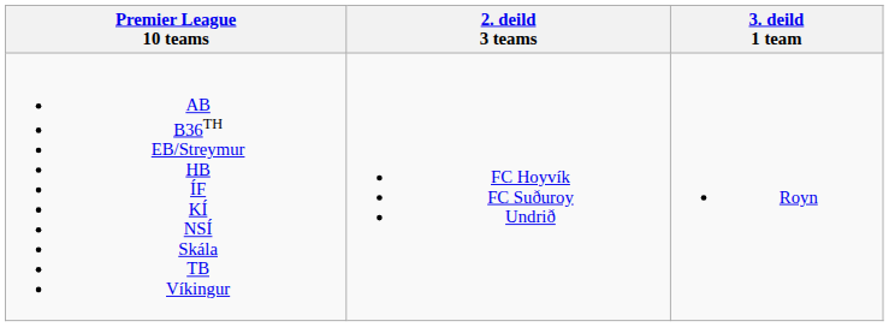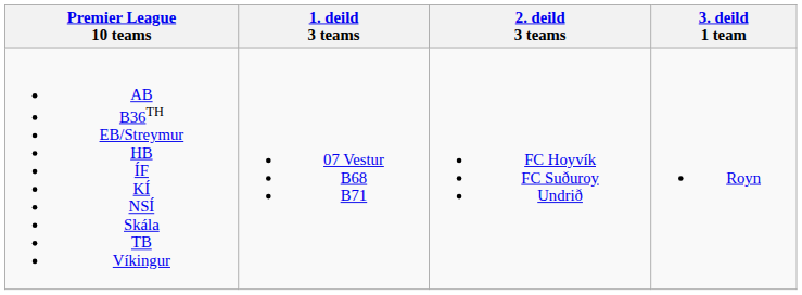+ column: 1. deild 3 teams | 07 Vestur B68 B71
